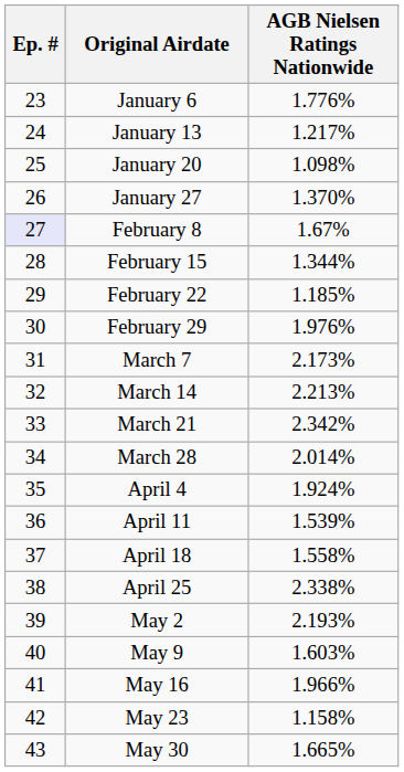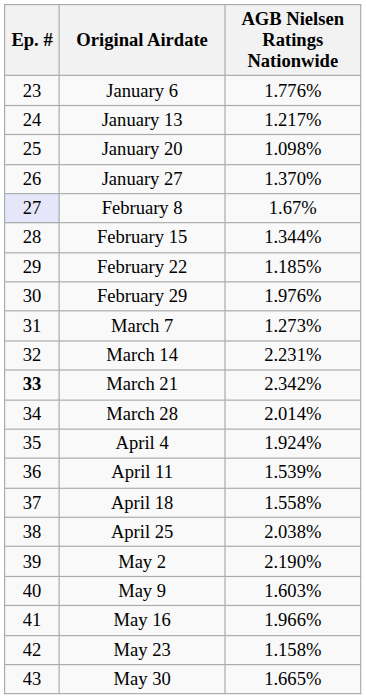March 7 | AGB Nielsen Ratings Nationwide: 2.173% -> 1.273%
March 14 | AGB Nielsen Ratings Nationwide: 2.213% -> 2.231%
March 21 | Ep. #: normal -> bold
April 25 | AGB Nielsen Ratings Nationwide: 2.338% -> 2.038%
May 2 | AGB Nielsen Ratings Nationwide: 2.193% -> 2.190%
